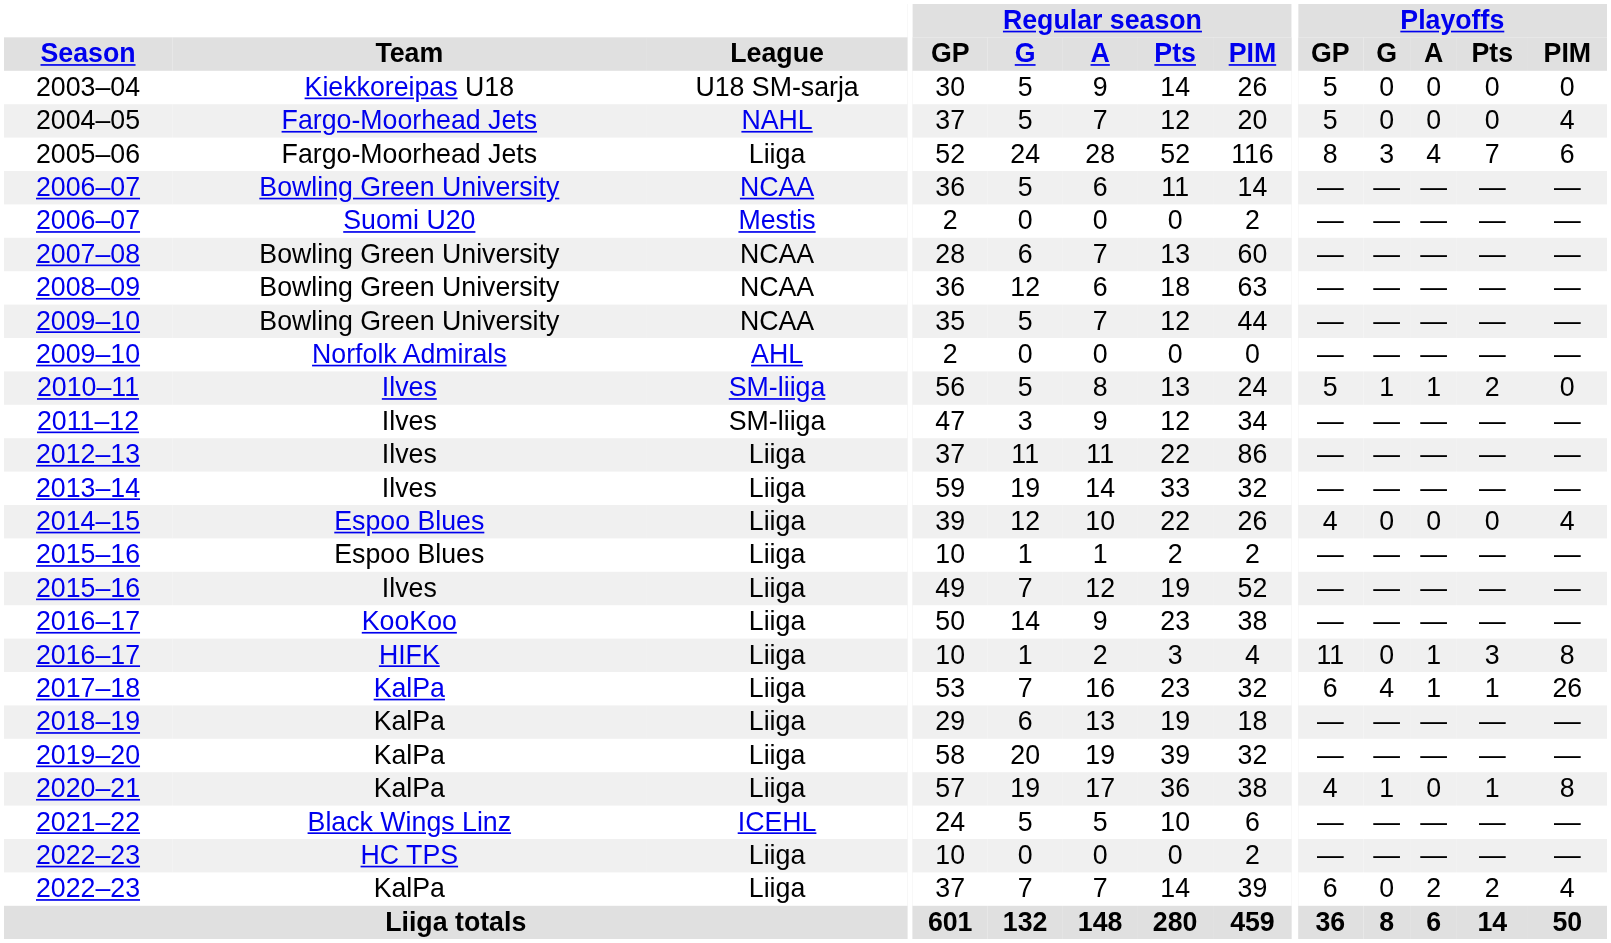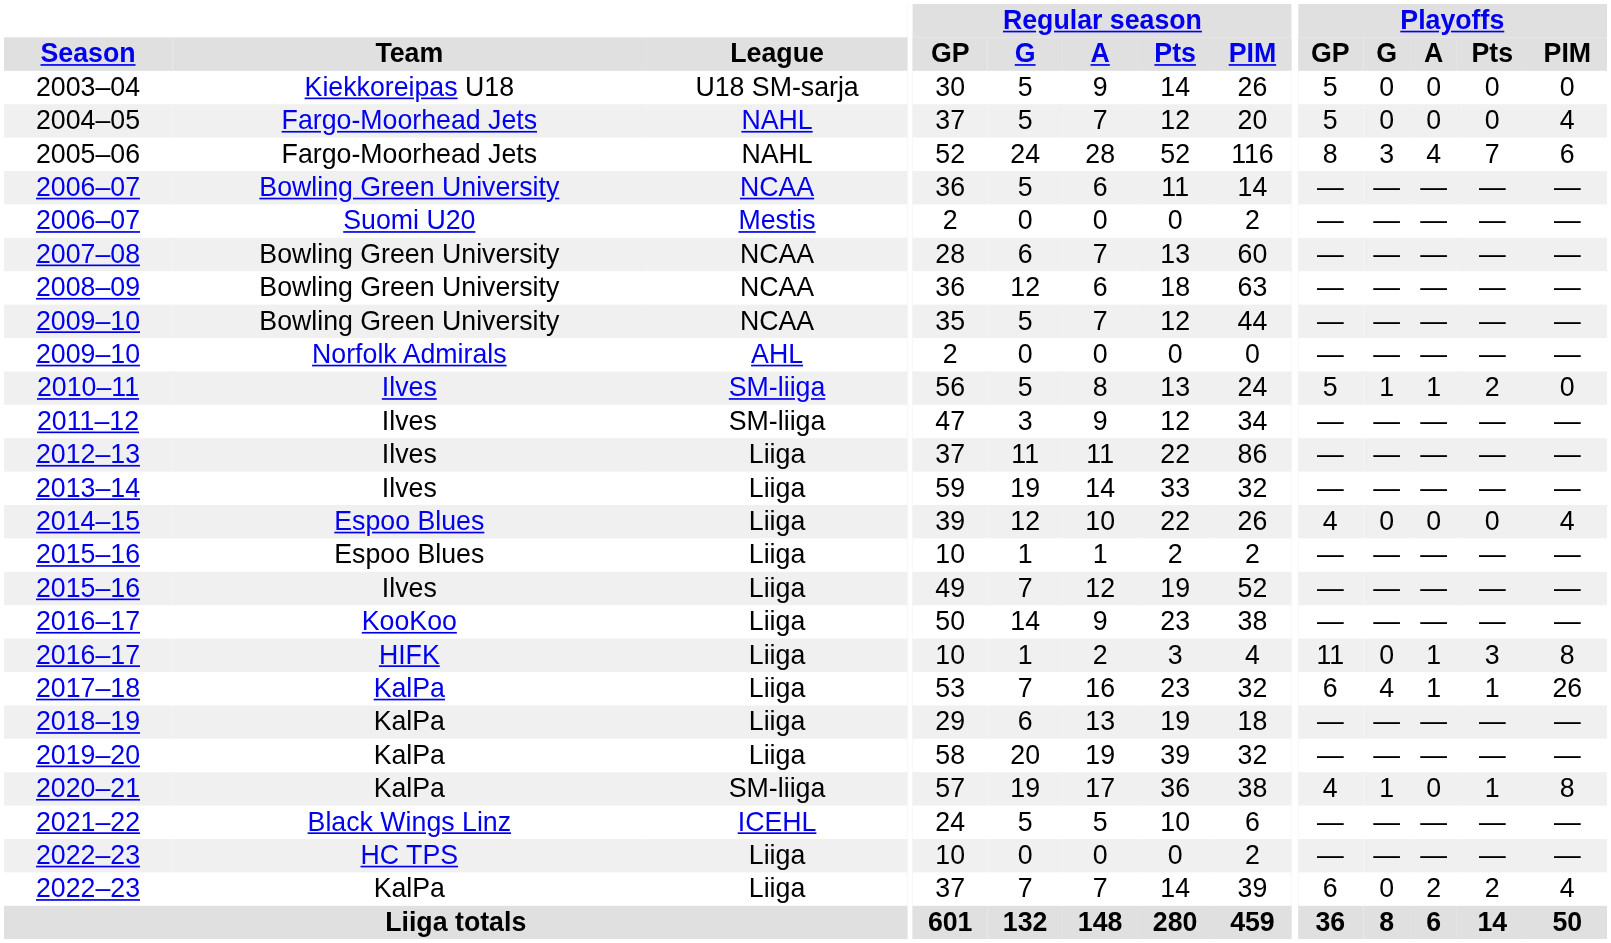2005–06 | League: Liiga -> NAHL
2020–21 | League: Liiga -> SM-liiga
